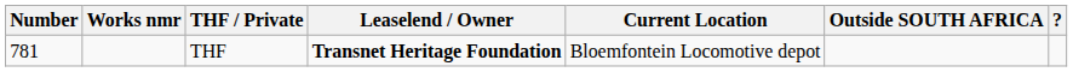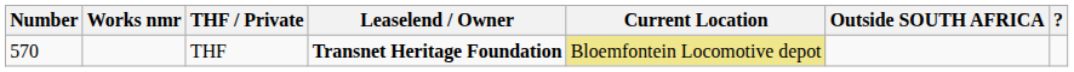THF | Number: 781 -> 570
THF | Current Location: no background -> khaki background
